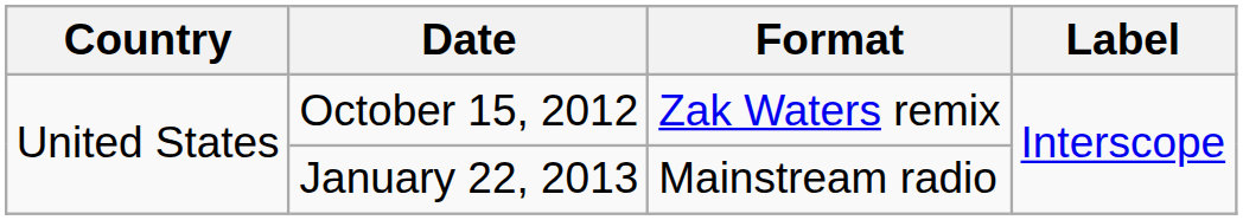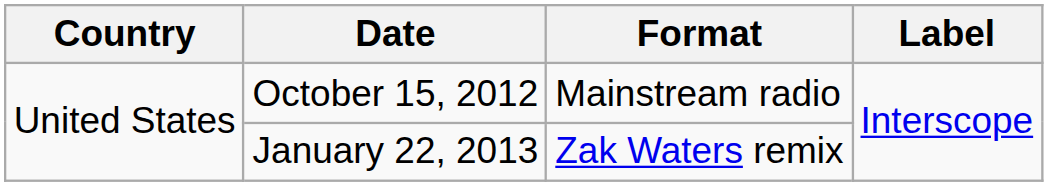October 15, 2012 | Format: Zak Waters remix -> Mainstream radio
January 22, 2013 | Format: Mainstream radio -> Zak Waters remix
